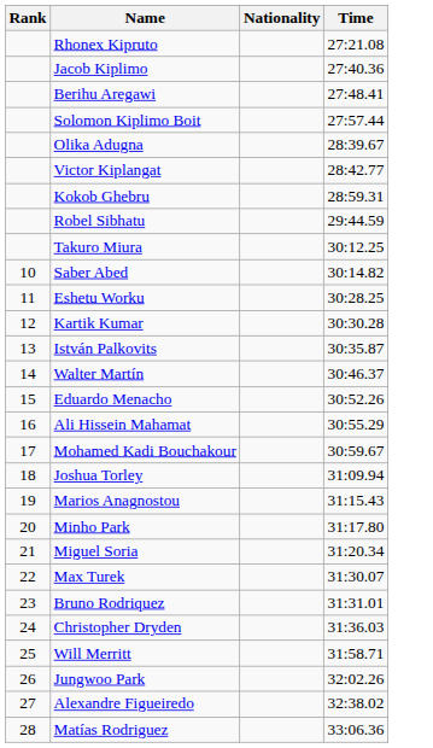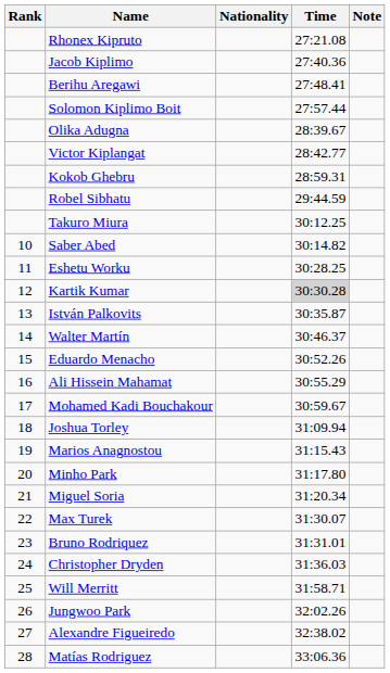+ column: Note
Kartik Kumar | Time: no background -> lightgrey background
